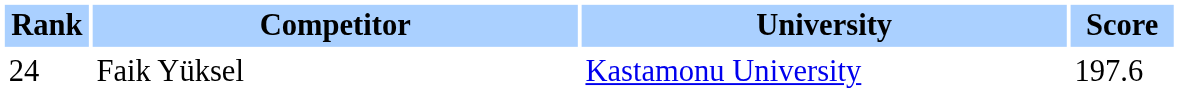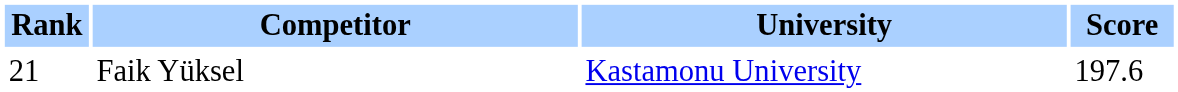Faik Yüksel | Rank: 24 -> 21
